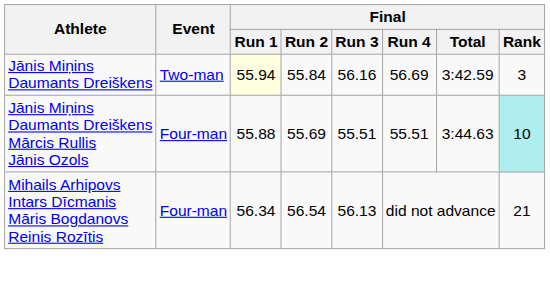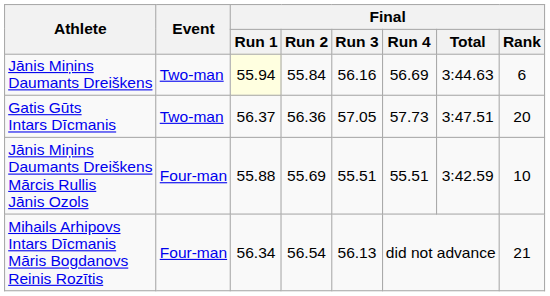Jānis Miņins Daumants Dreiškens | Final / Total: 3:42.59 -> 3:44.63
Jānis Miņins Daumants Dreiškens | Final / Rank: 3 -> 6
+ row: Gatis Gūts Intars Dīcmanis | Two-man | 56.37 | 56.36 | 57.05 | 57.73 | 3:47.51 | 20
Jānis Miņins Daumants Dreiškens Mārcis Rullis Jānis Ozols | Final / Total: 3:44.63 -> 3:42.59
Jānis Miņins Daumants Dreiškens Mārcis Rullis Jānis Ozols | Final / Rank: paleturquoise background -> no background
